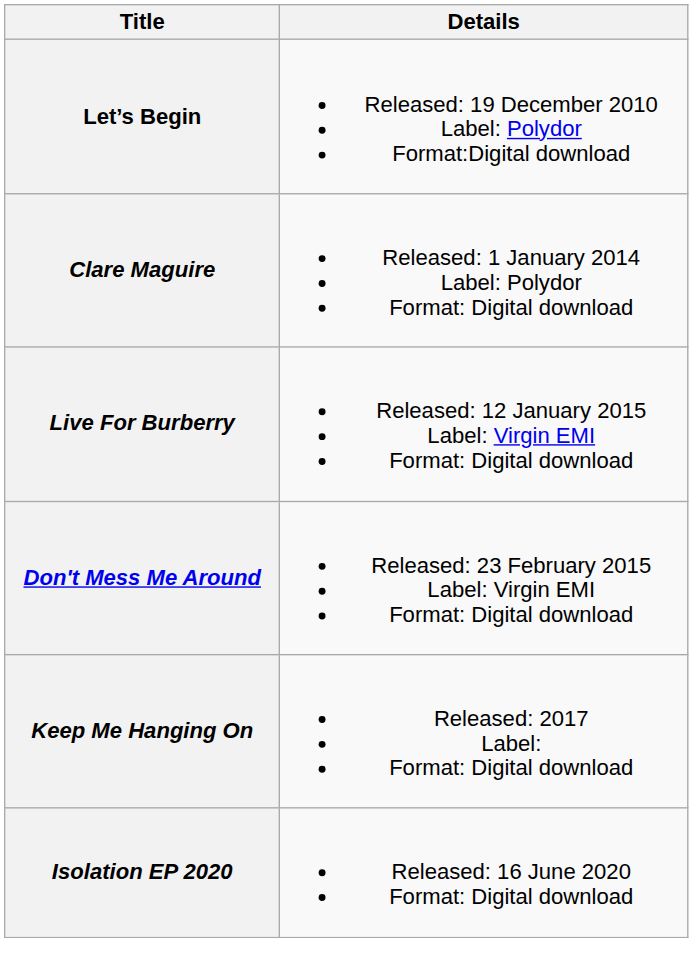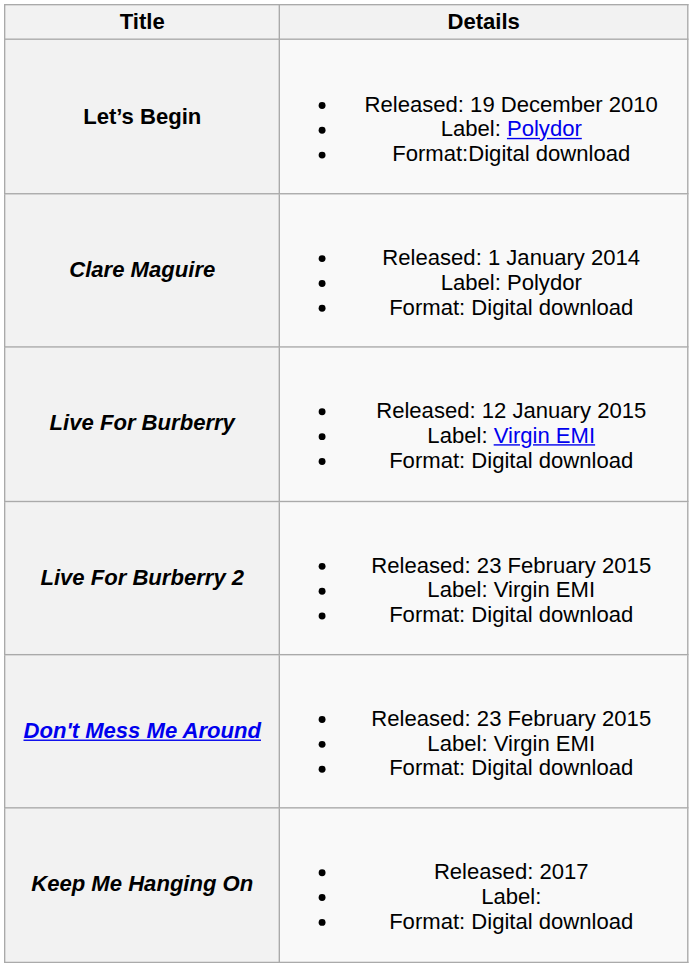+ row: Live For Burberry 2 | Released: 23 February 2015 Label: Virgin EMI Format: Digital download
- row: Isolation EP 2020 | Released: 16 June 2020 Format: Digital download
